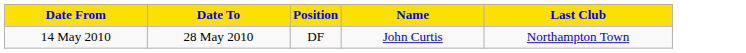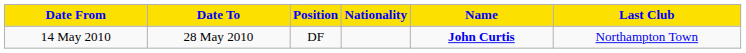+ column: Nationality
14 May 2010 | Name: normal -> bold
